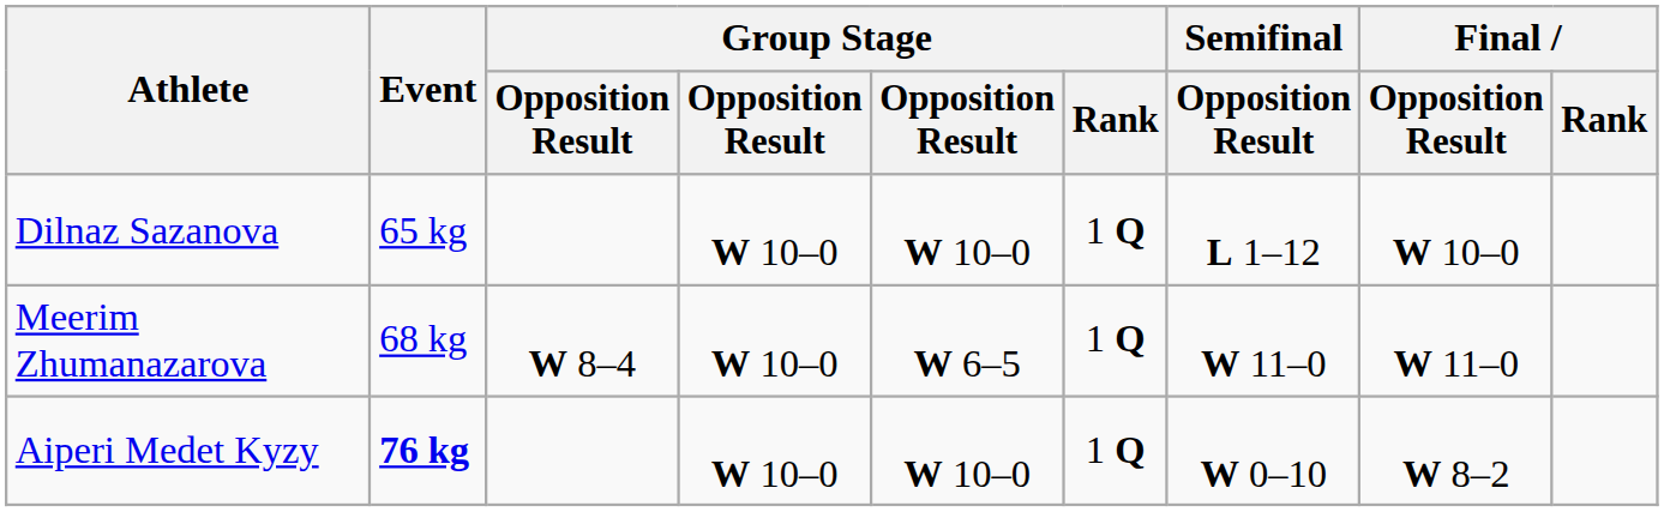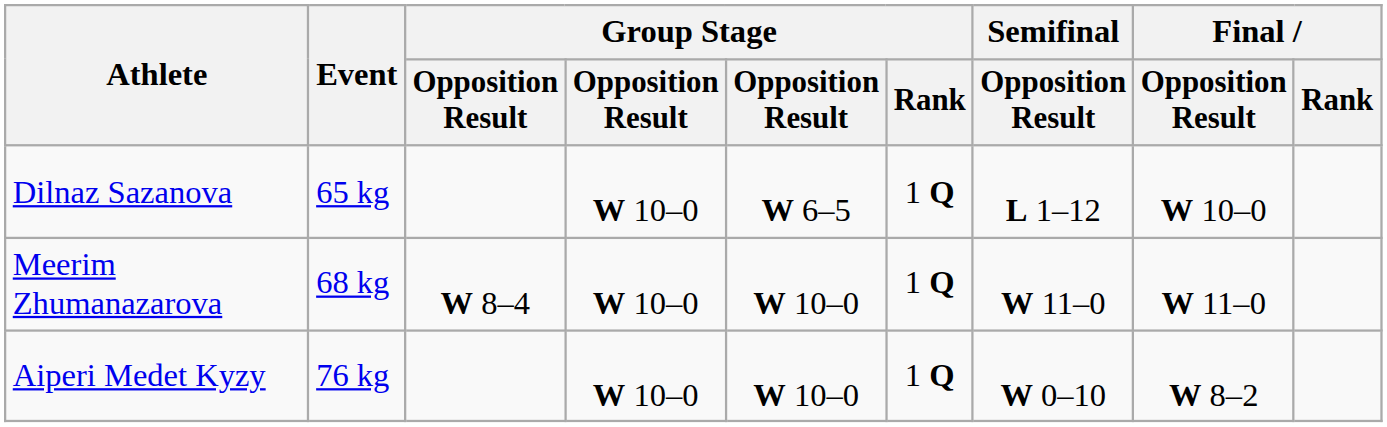Dilnaz Sazanova | column 5: W 10–0 -> W 6–5
Meerim Zhumanazarova | column 5: W 6–5 -> W 10–0
Aiperi Medet Kyzy | Event: bold -> normal
